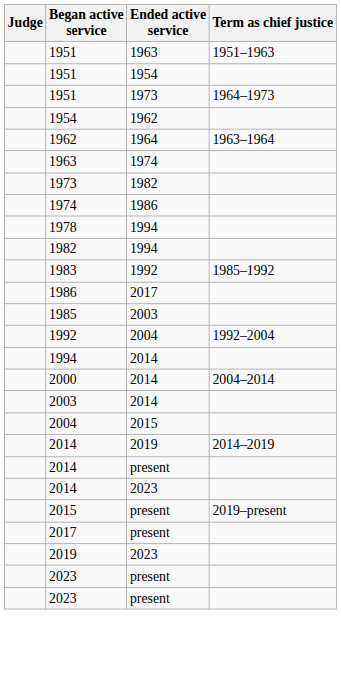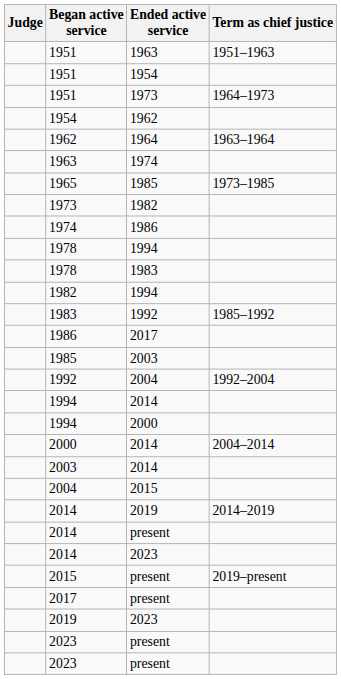+ row: 1965 | 1985 | 1973–1985
+ row: 1978 | 1983
+ row: 1994 | 2000
